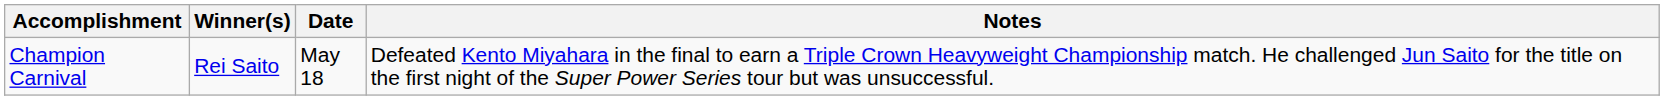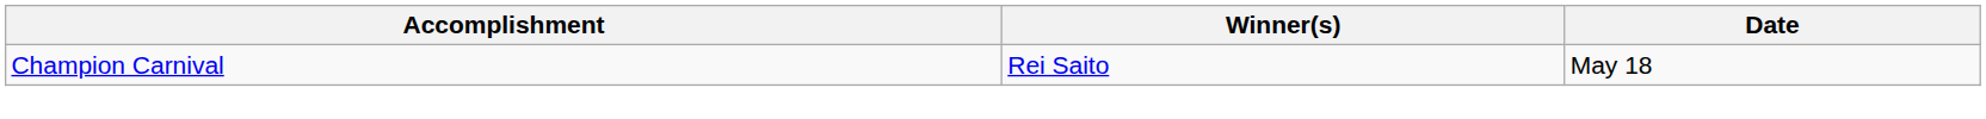- column: Notes | Defeated Kento Miyahara in the final to earn a Triple Crown Heavyweight Championship match. He challenged Jun Saito for the title on the first night of the Super Power Series tour but was unsuccessful.
